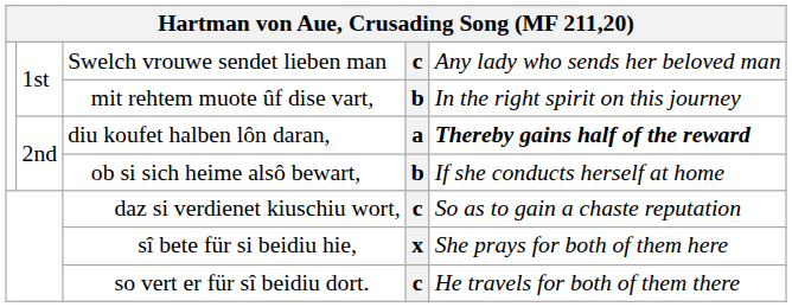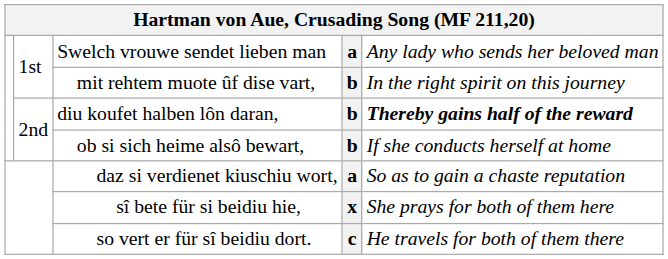Swelch vrouwe sendet lieben man | column 4: c -> a
diu koufet halben lôn daran, | column 4: a -> b
daz si verdienet kiuschiu wort, | column 4: c -> a
